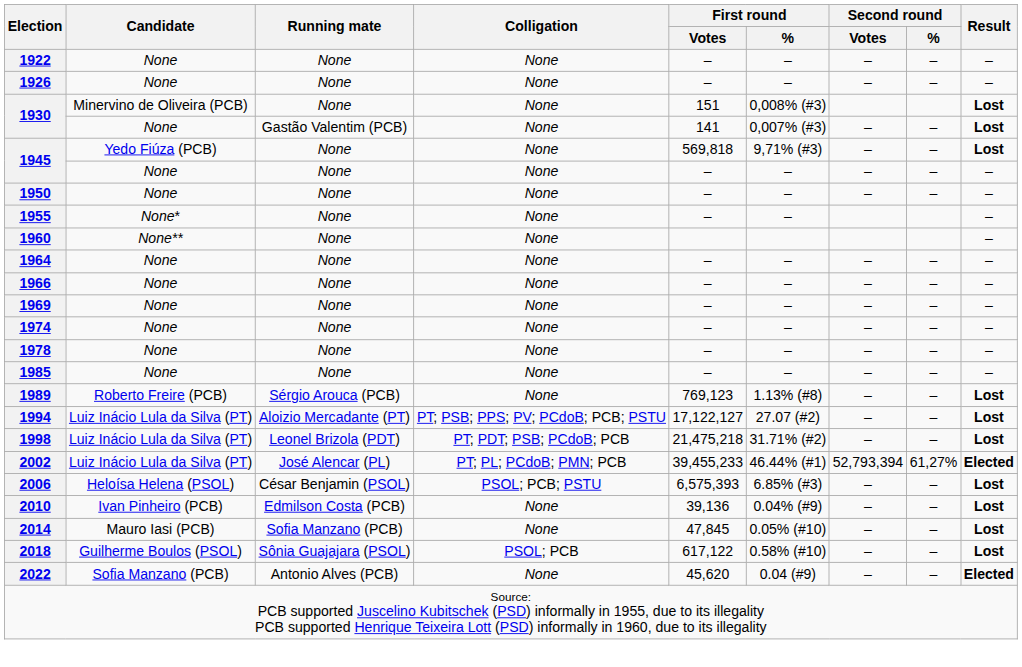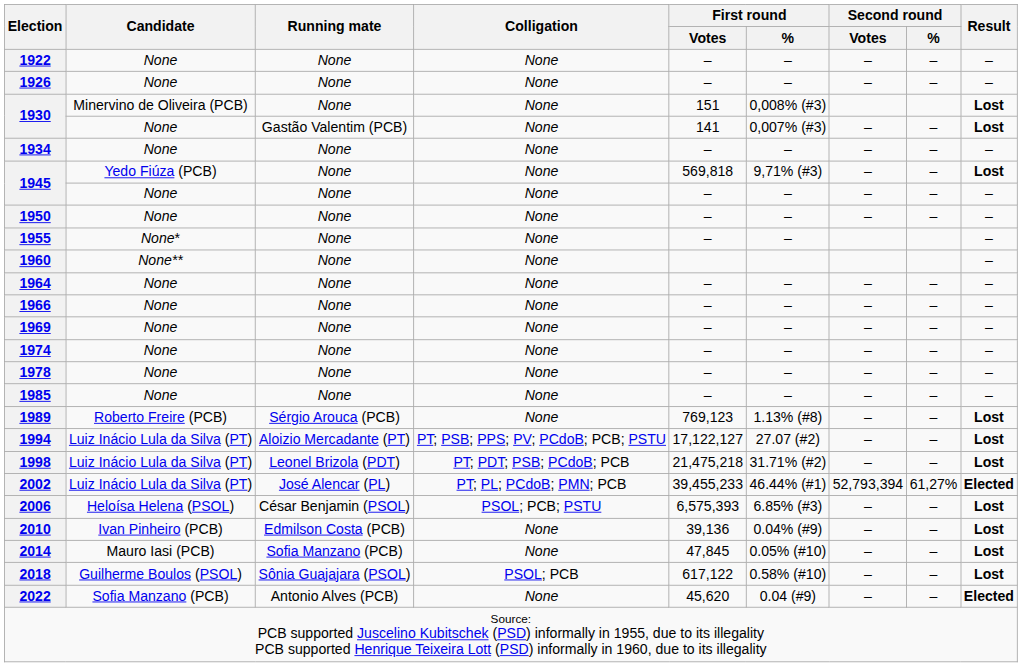+ row: 1934 | None | None | None | – | – | – | – | –
